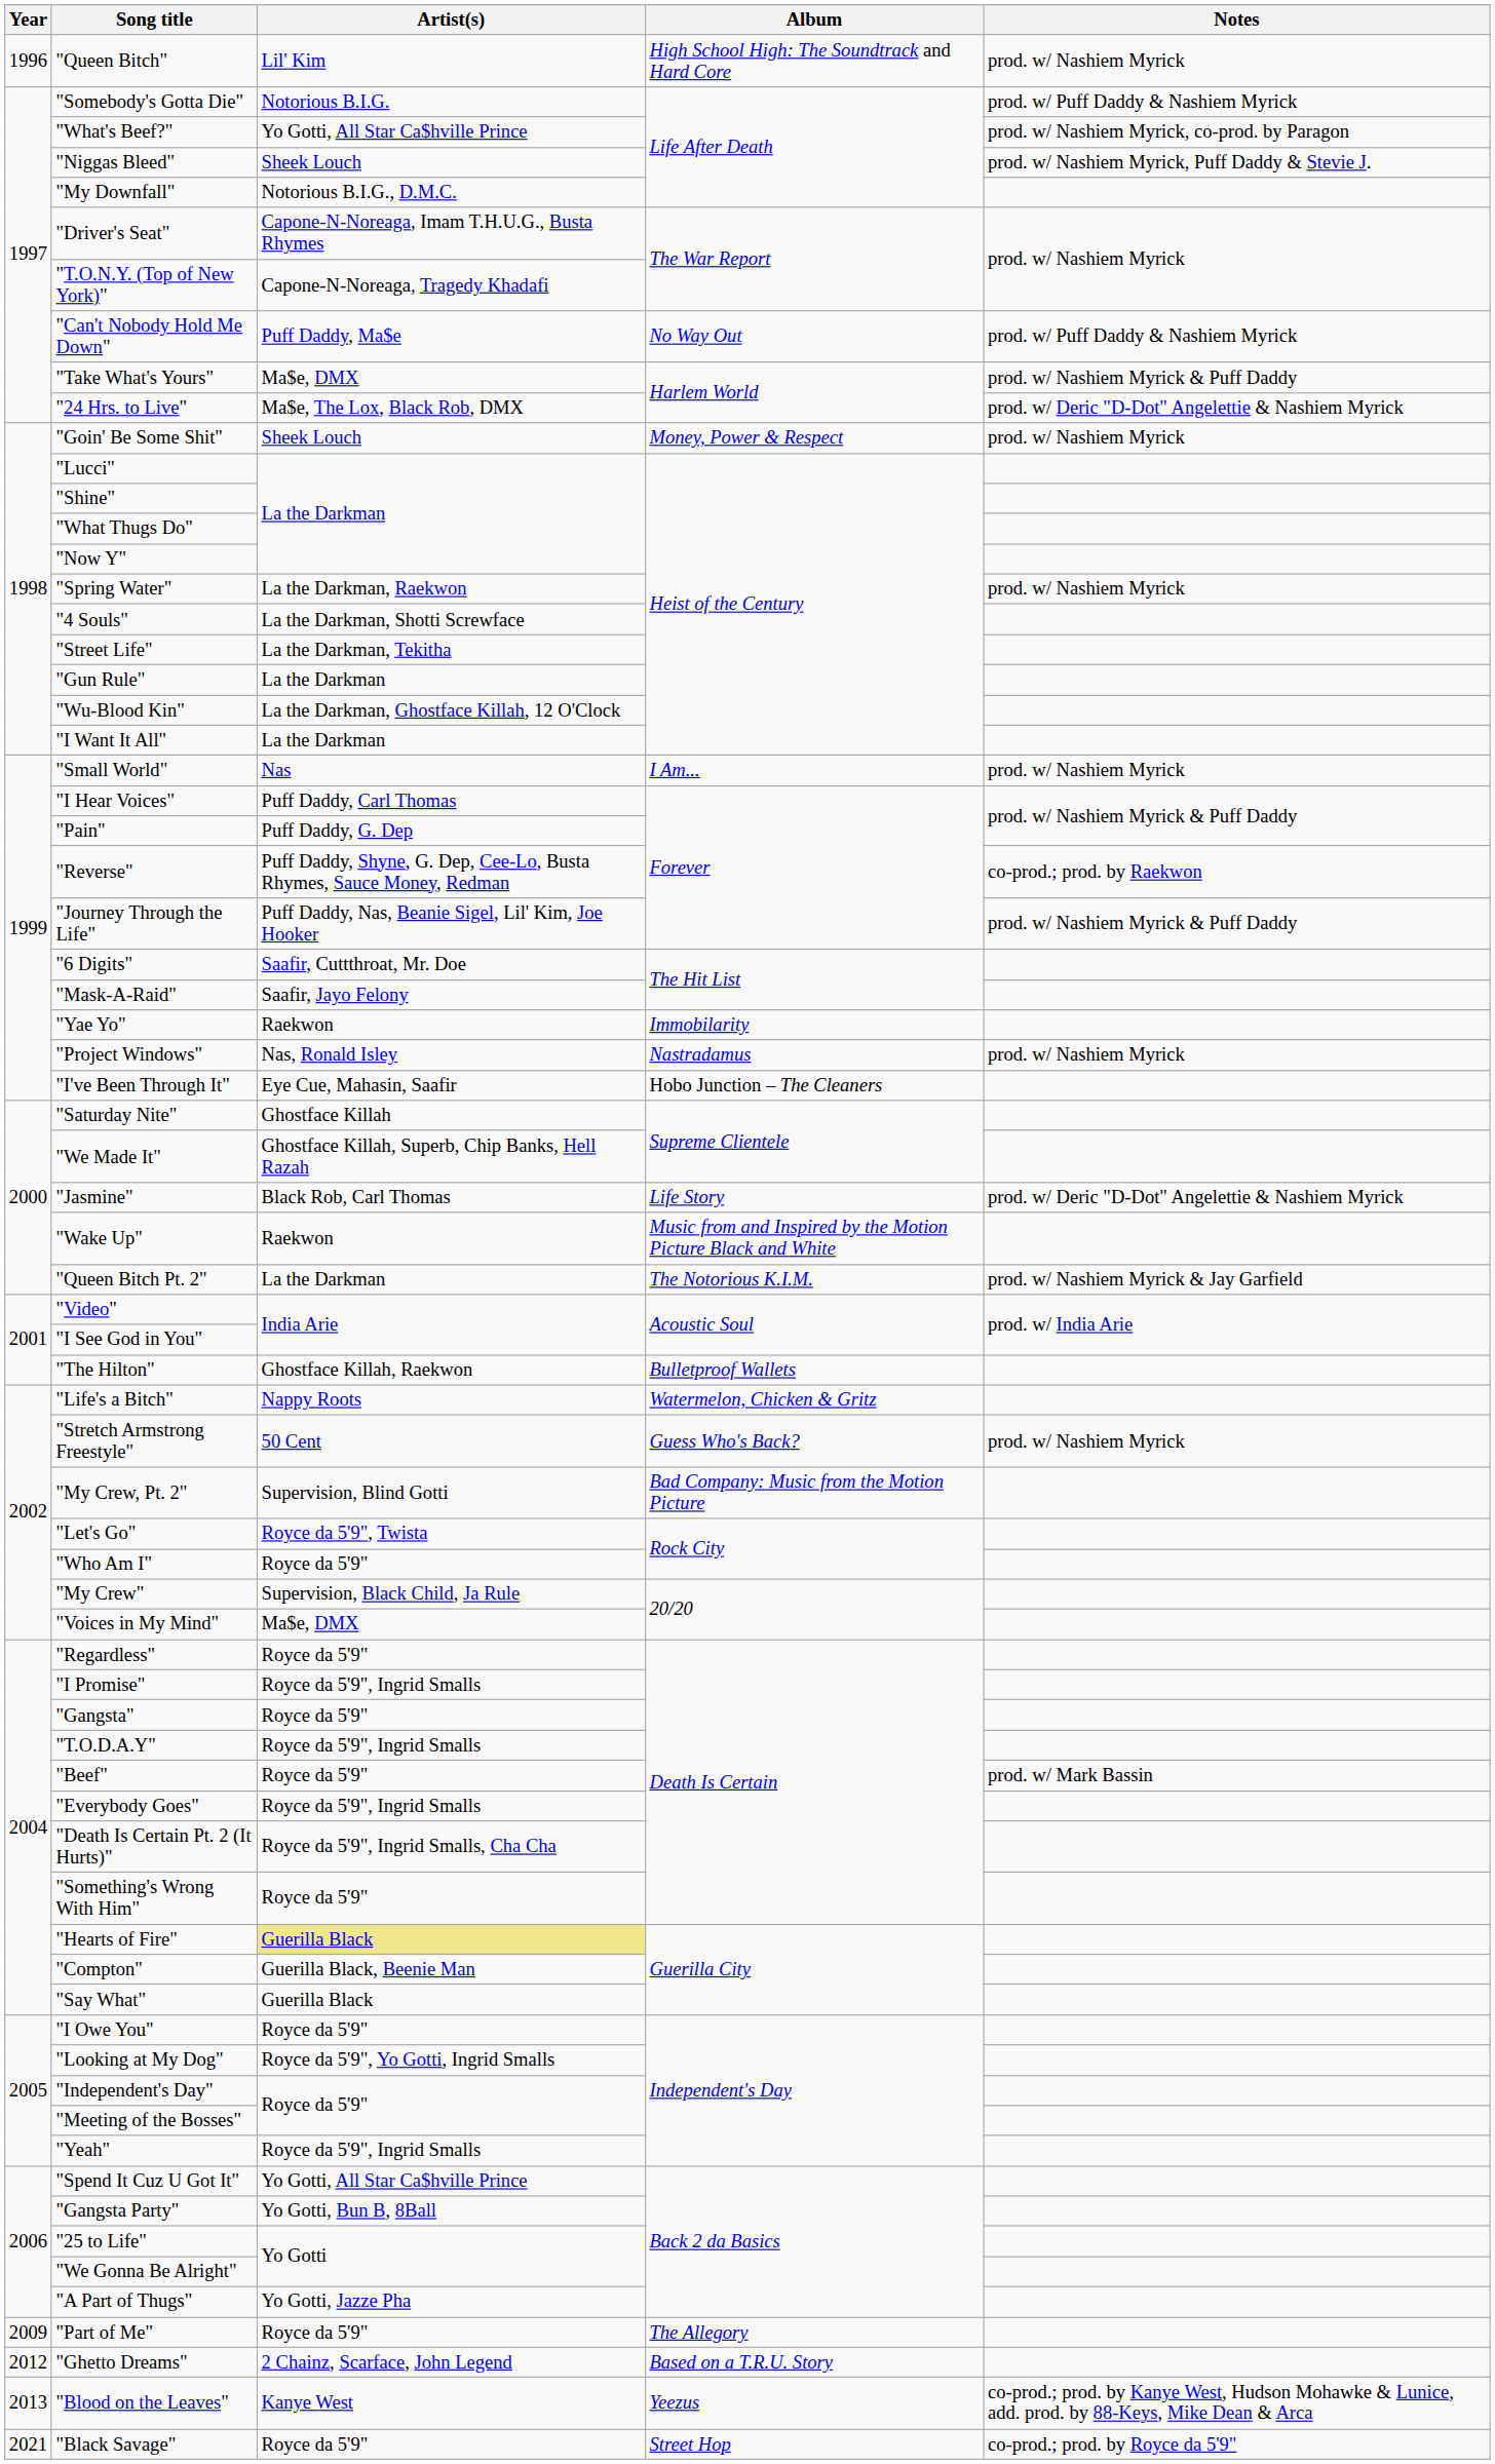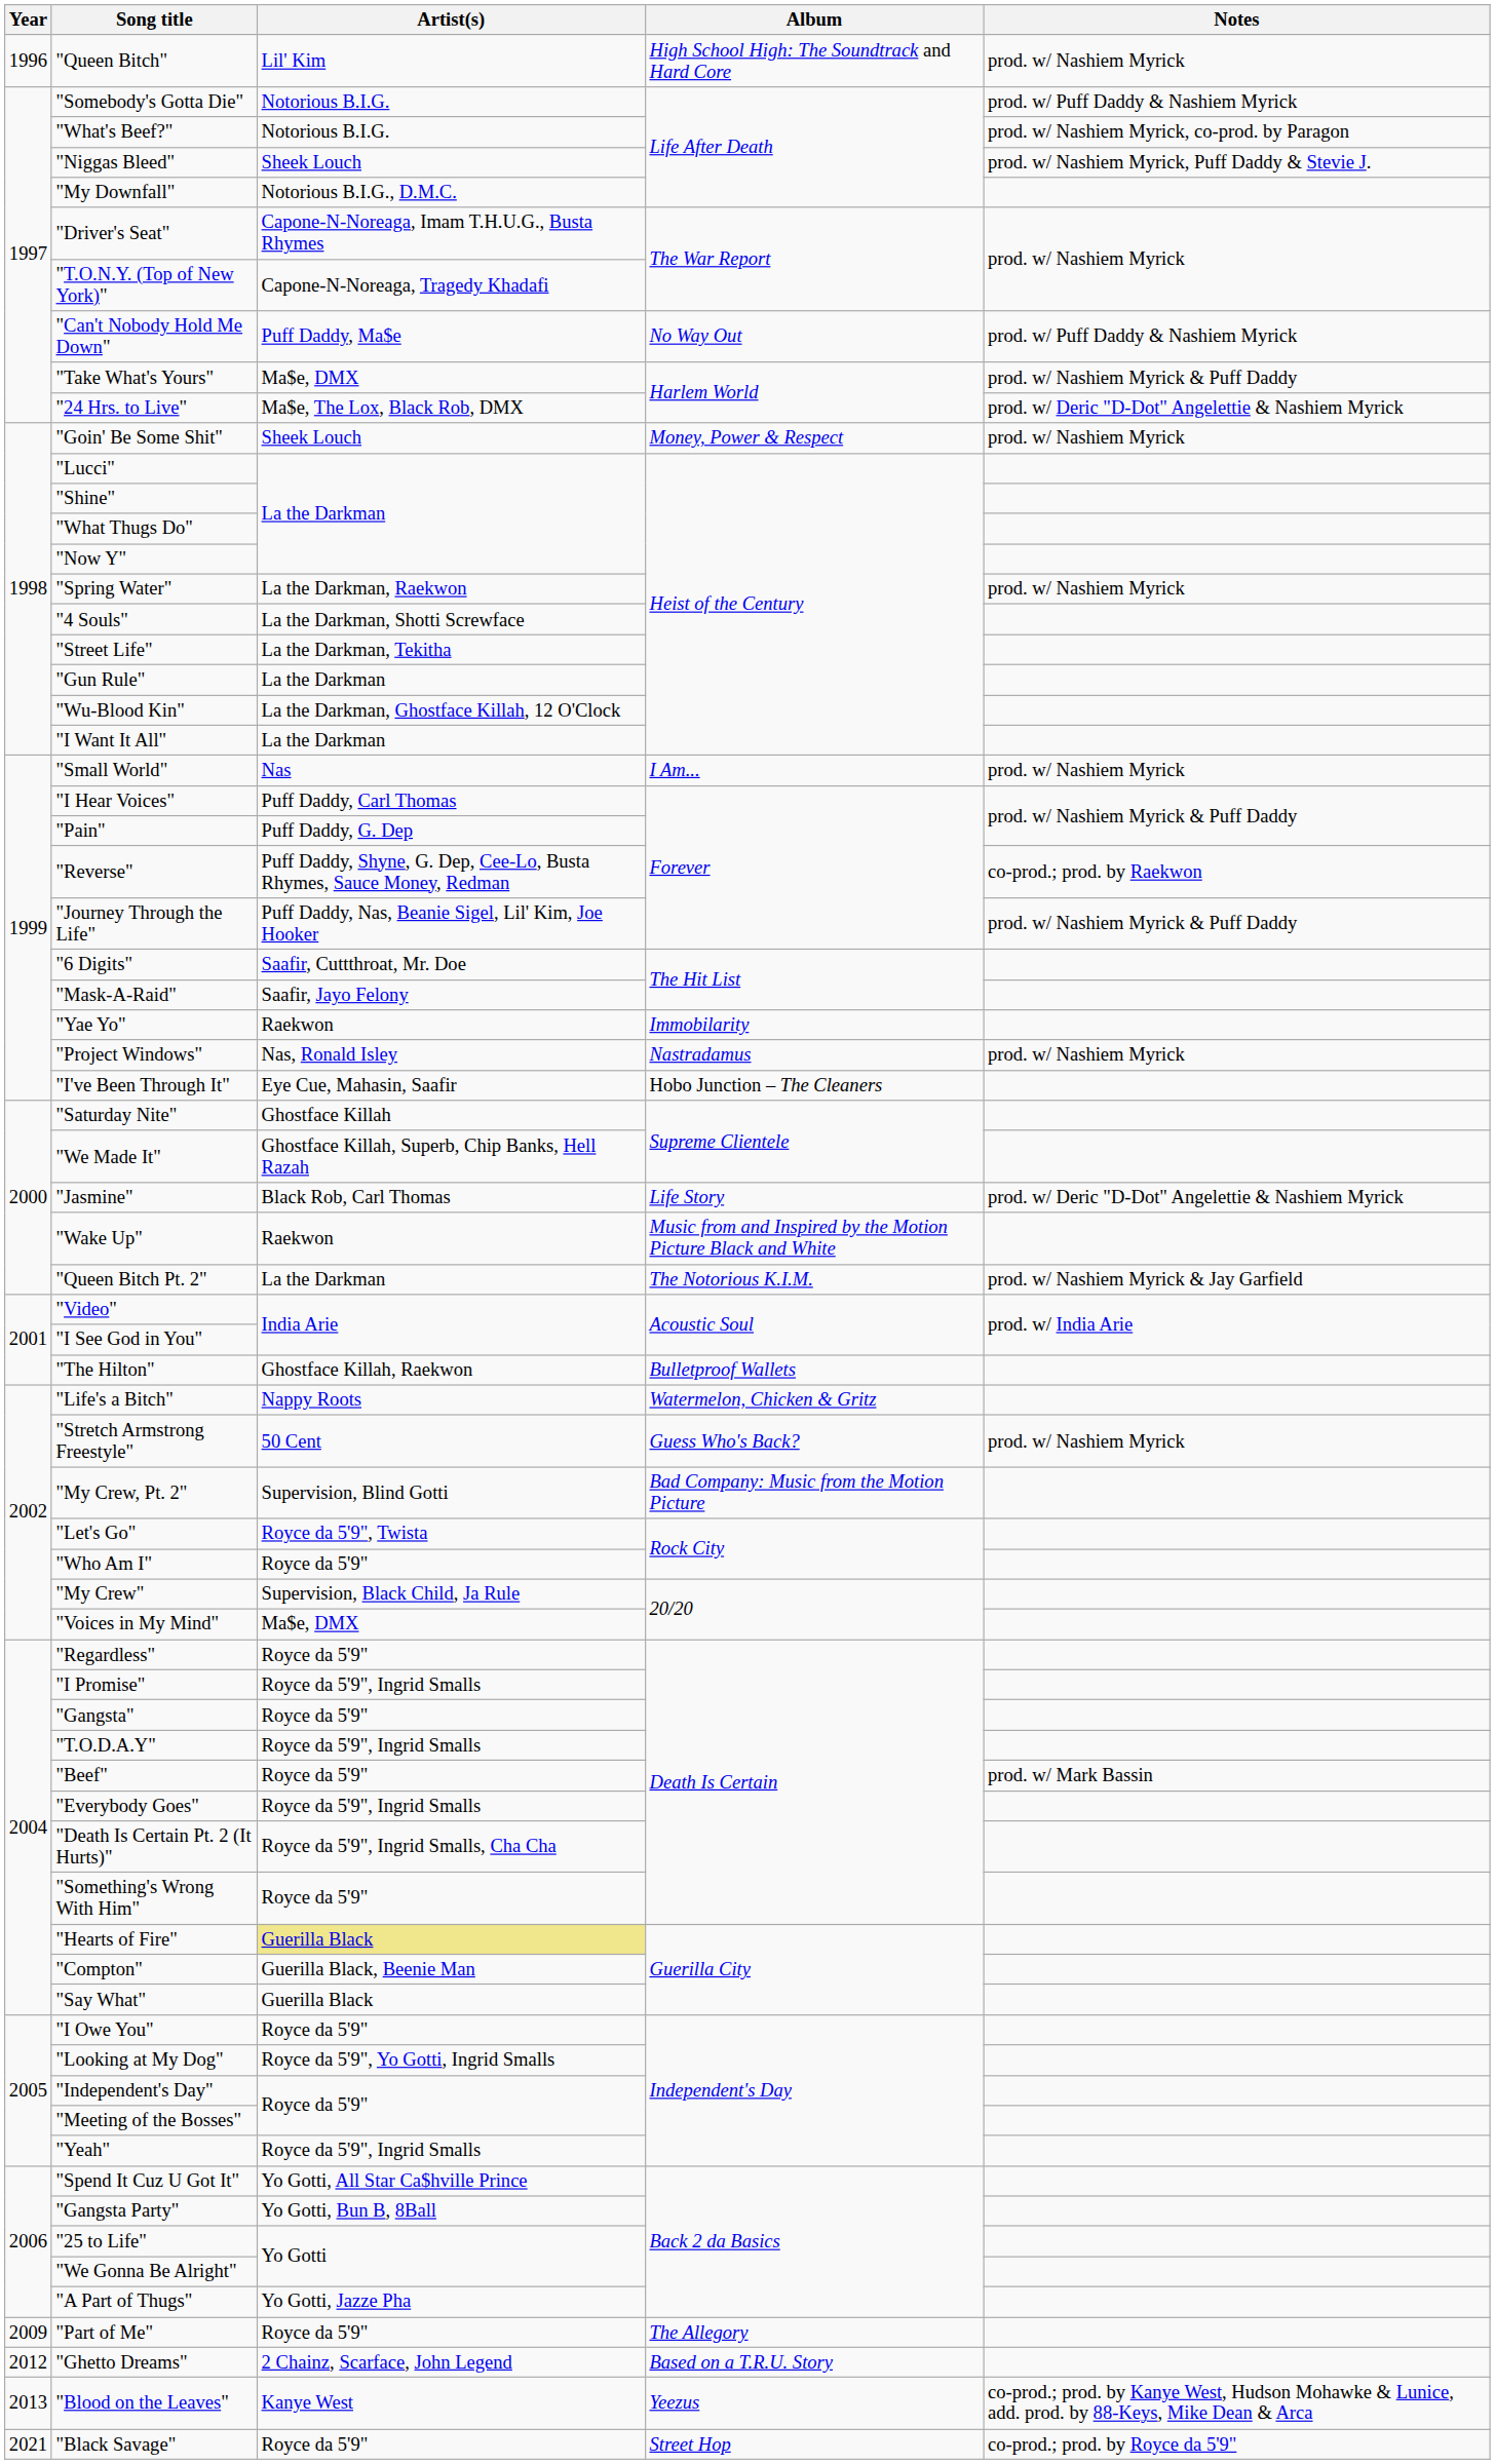"What's Beef?" | Artist(s): Yo Gotti, All Star Ca$hville Prince -> Notorious B.I.G.
